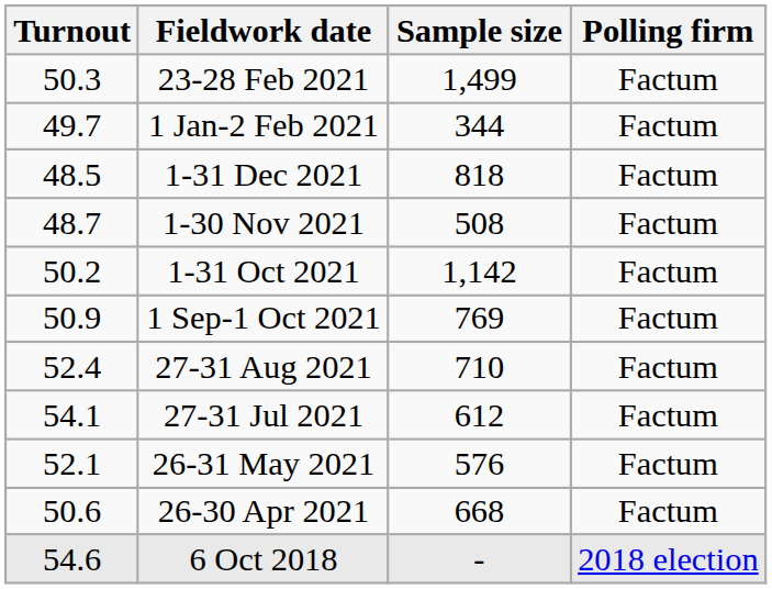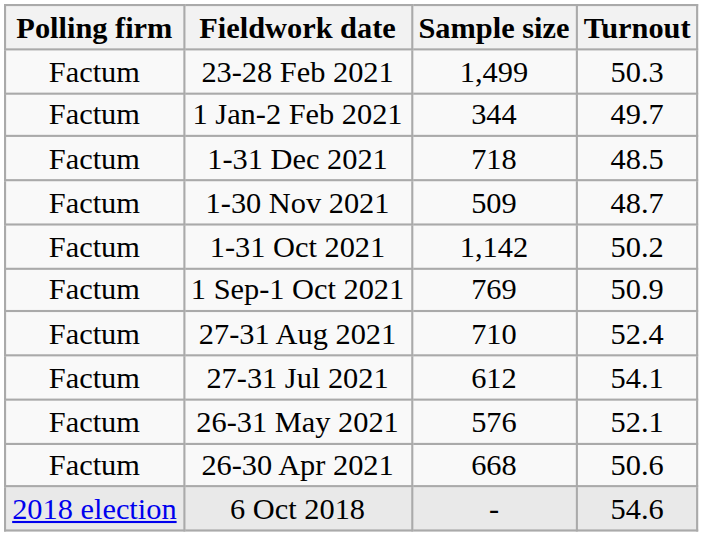columns swapped: Polling firm <-> Turnout
1-31 Dec 2021 | Sample size: 818 -> 718
1-30 Nov 2021 | Sample size: 508 -> 509
